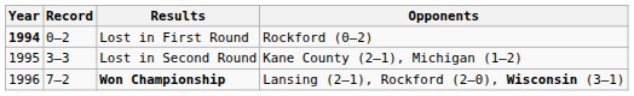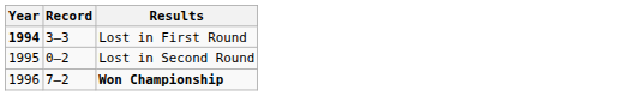- column: Opponents | Rockford (0–2) | Kane County (2–1), Michigan (1–2) | Lansing (2–1), Rockford (2–0), Wisconsin (3–1)
Lost in First Round | Record: 0–2 -> 3–3
Lost in Second Round | Record: 3–3 -> 0–2
